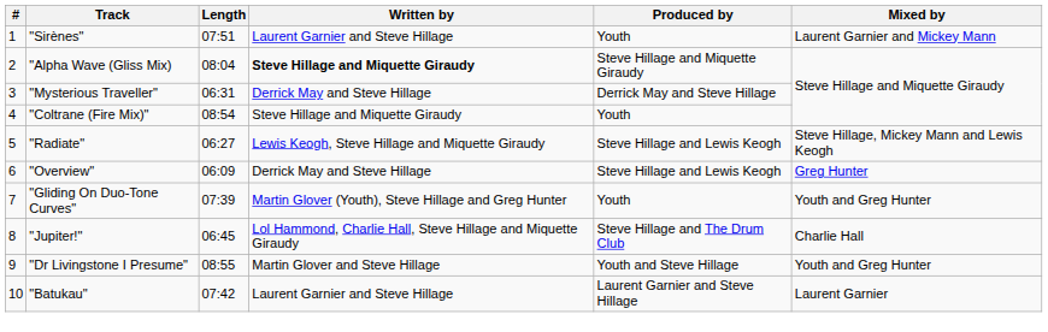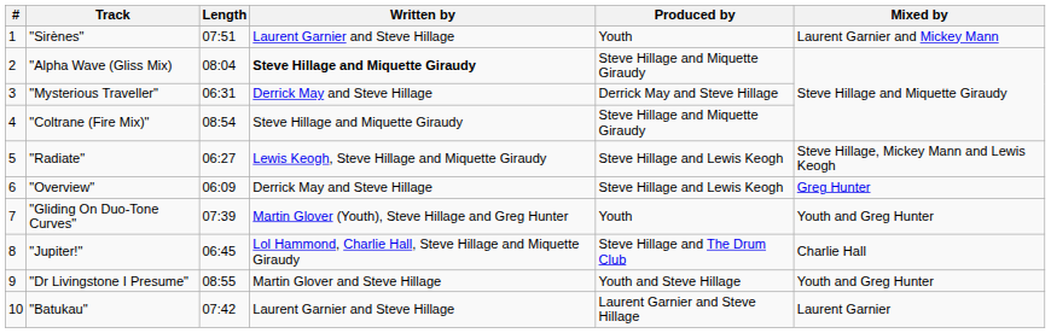"Coltrane (Fire Mix)" | Produced by: Youth -> Steve Hillage and Miquette Giraudy
